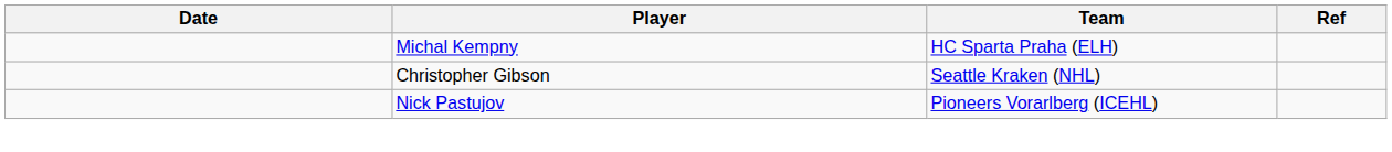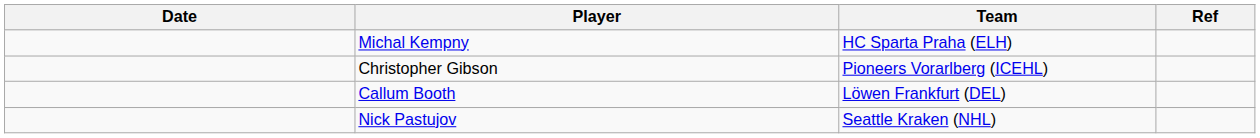Christopher Gibson | Team: Seattle Kraken (NHL) -> Pioneers Vorarlberg (ICEHL)
+ row: Callum Booth | Löwen Frankfurt (DEL)
Nick Pastujov | Team: Pioneers Vorarlberg (ICEHL) -> Seattle Kraken (NHL)
